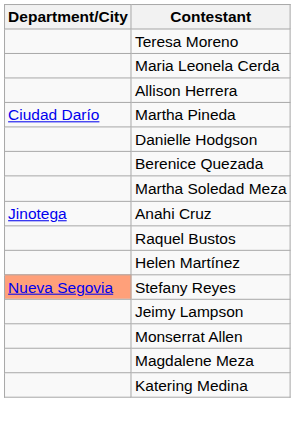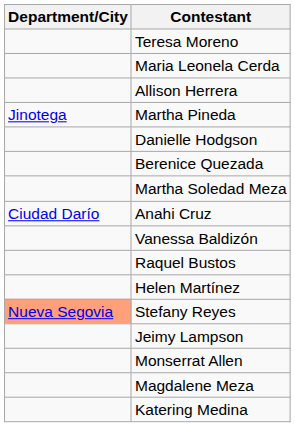Martha Pineda | Department/City: Ciudad Darío -> Jinotega
Anahi Cruz | Department/City: Jinotega -> Ciudad Darío
+ row: Vanessa Baldizón
